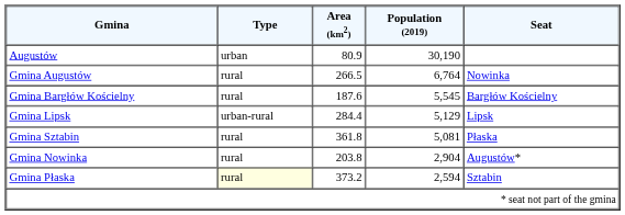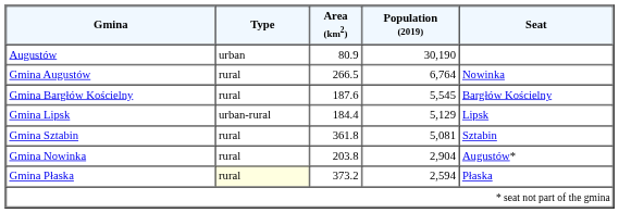Gmina Lipsk | Area (km2): 284.4 -> 184.4
Gmina Sztabin | Seat: Płaska -> Sztabin
Gmina Płaska | Seat: Sztabin -> Płaska
